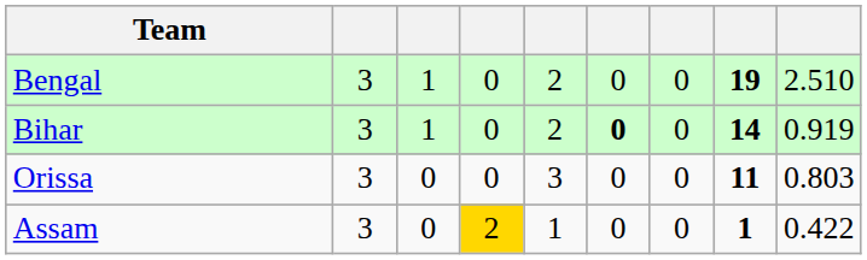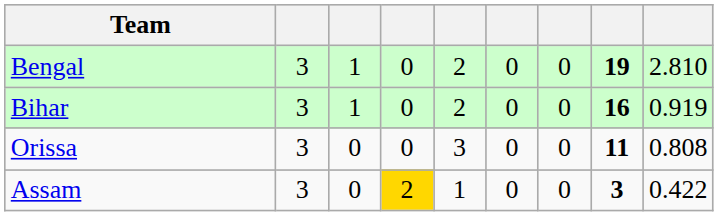Bengal | column 9: 2.510 -> 2.810
Bihar | column 6: bold -> normal
Bihar | column 8: 14 -> 16
Orissa | column 9: 0.803 -> 0.808
Assam | column 8: 1 -> 3
